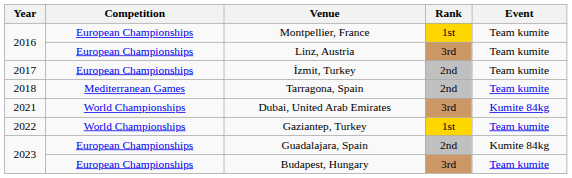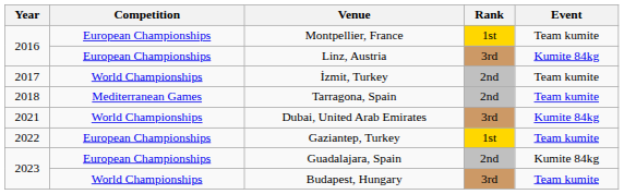Linz, Austria | Event: Team kumite -> Kumite 84kg
İzmit, Turkey | Competition: European Championships -> World Championships
Gaziantep, Turkey | Competition: World Championships -> European Championships
Budapest, Hungary | Competition: European Championships -> World Championships
